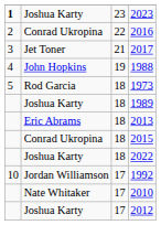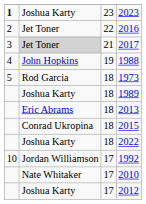2016 | column 2: Conrad Ukropina -> Jet Toner
2017 | column 2: no background -> lightgrey background
